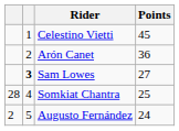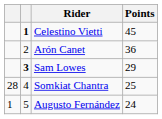Celestino Vietti | column 2: normal -> bold
Sam Lowes | Points: 27 -> 29
Augusto Fernández | column 1: 2 -> 1
